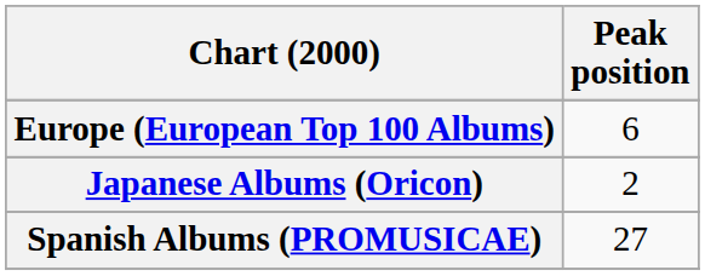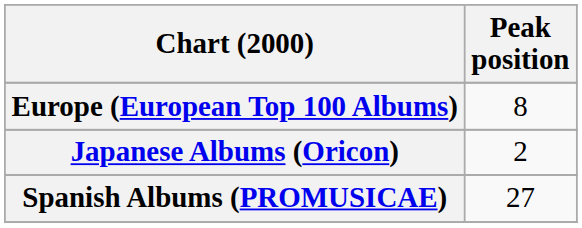Europe (European Top 100 Albums) | Peak position: 6 -> 8
